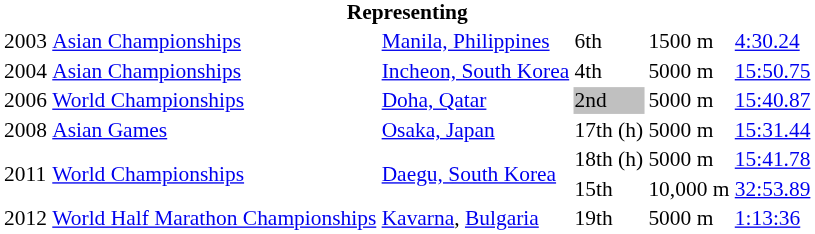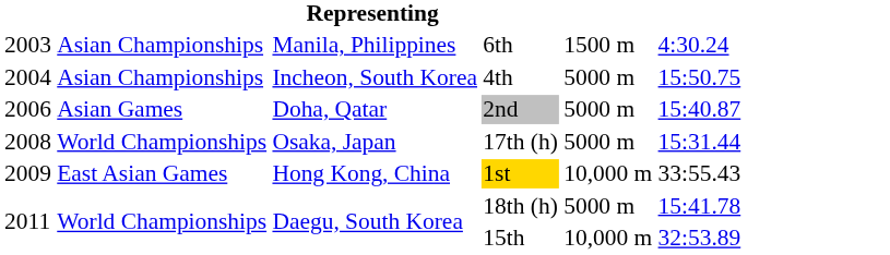2nd | column 2: World Championships -> Asian Games
17th (h) | column 2: Asian Games -> World Championships
+ row: 2009 | East Asian Games | Hong Kong, China | 1st | 10,000 m | 33:55.43
- row: 2012 | World Half Marathon Championships | Kavarna, Bulgaria | 19th | 5000 m | 1:13:36
